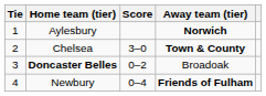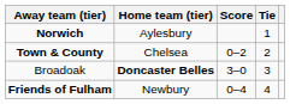columns swapped: Tie <-> Away team (tier)
Chelsea | Score: 3–0 -> 0–2
Doncaster Belles | Score: 0–2 -> 3–0
